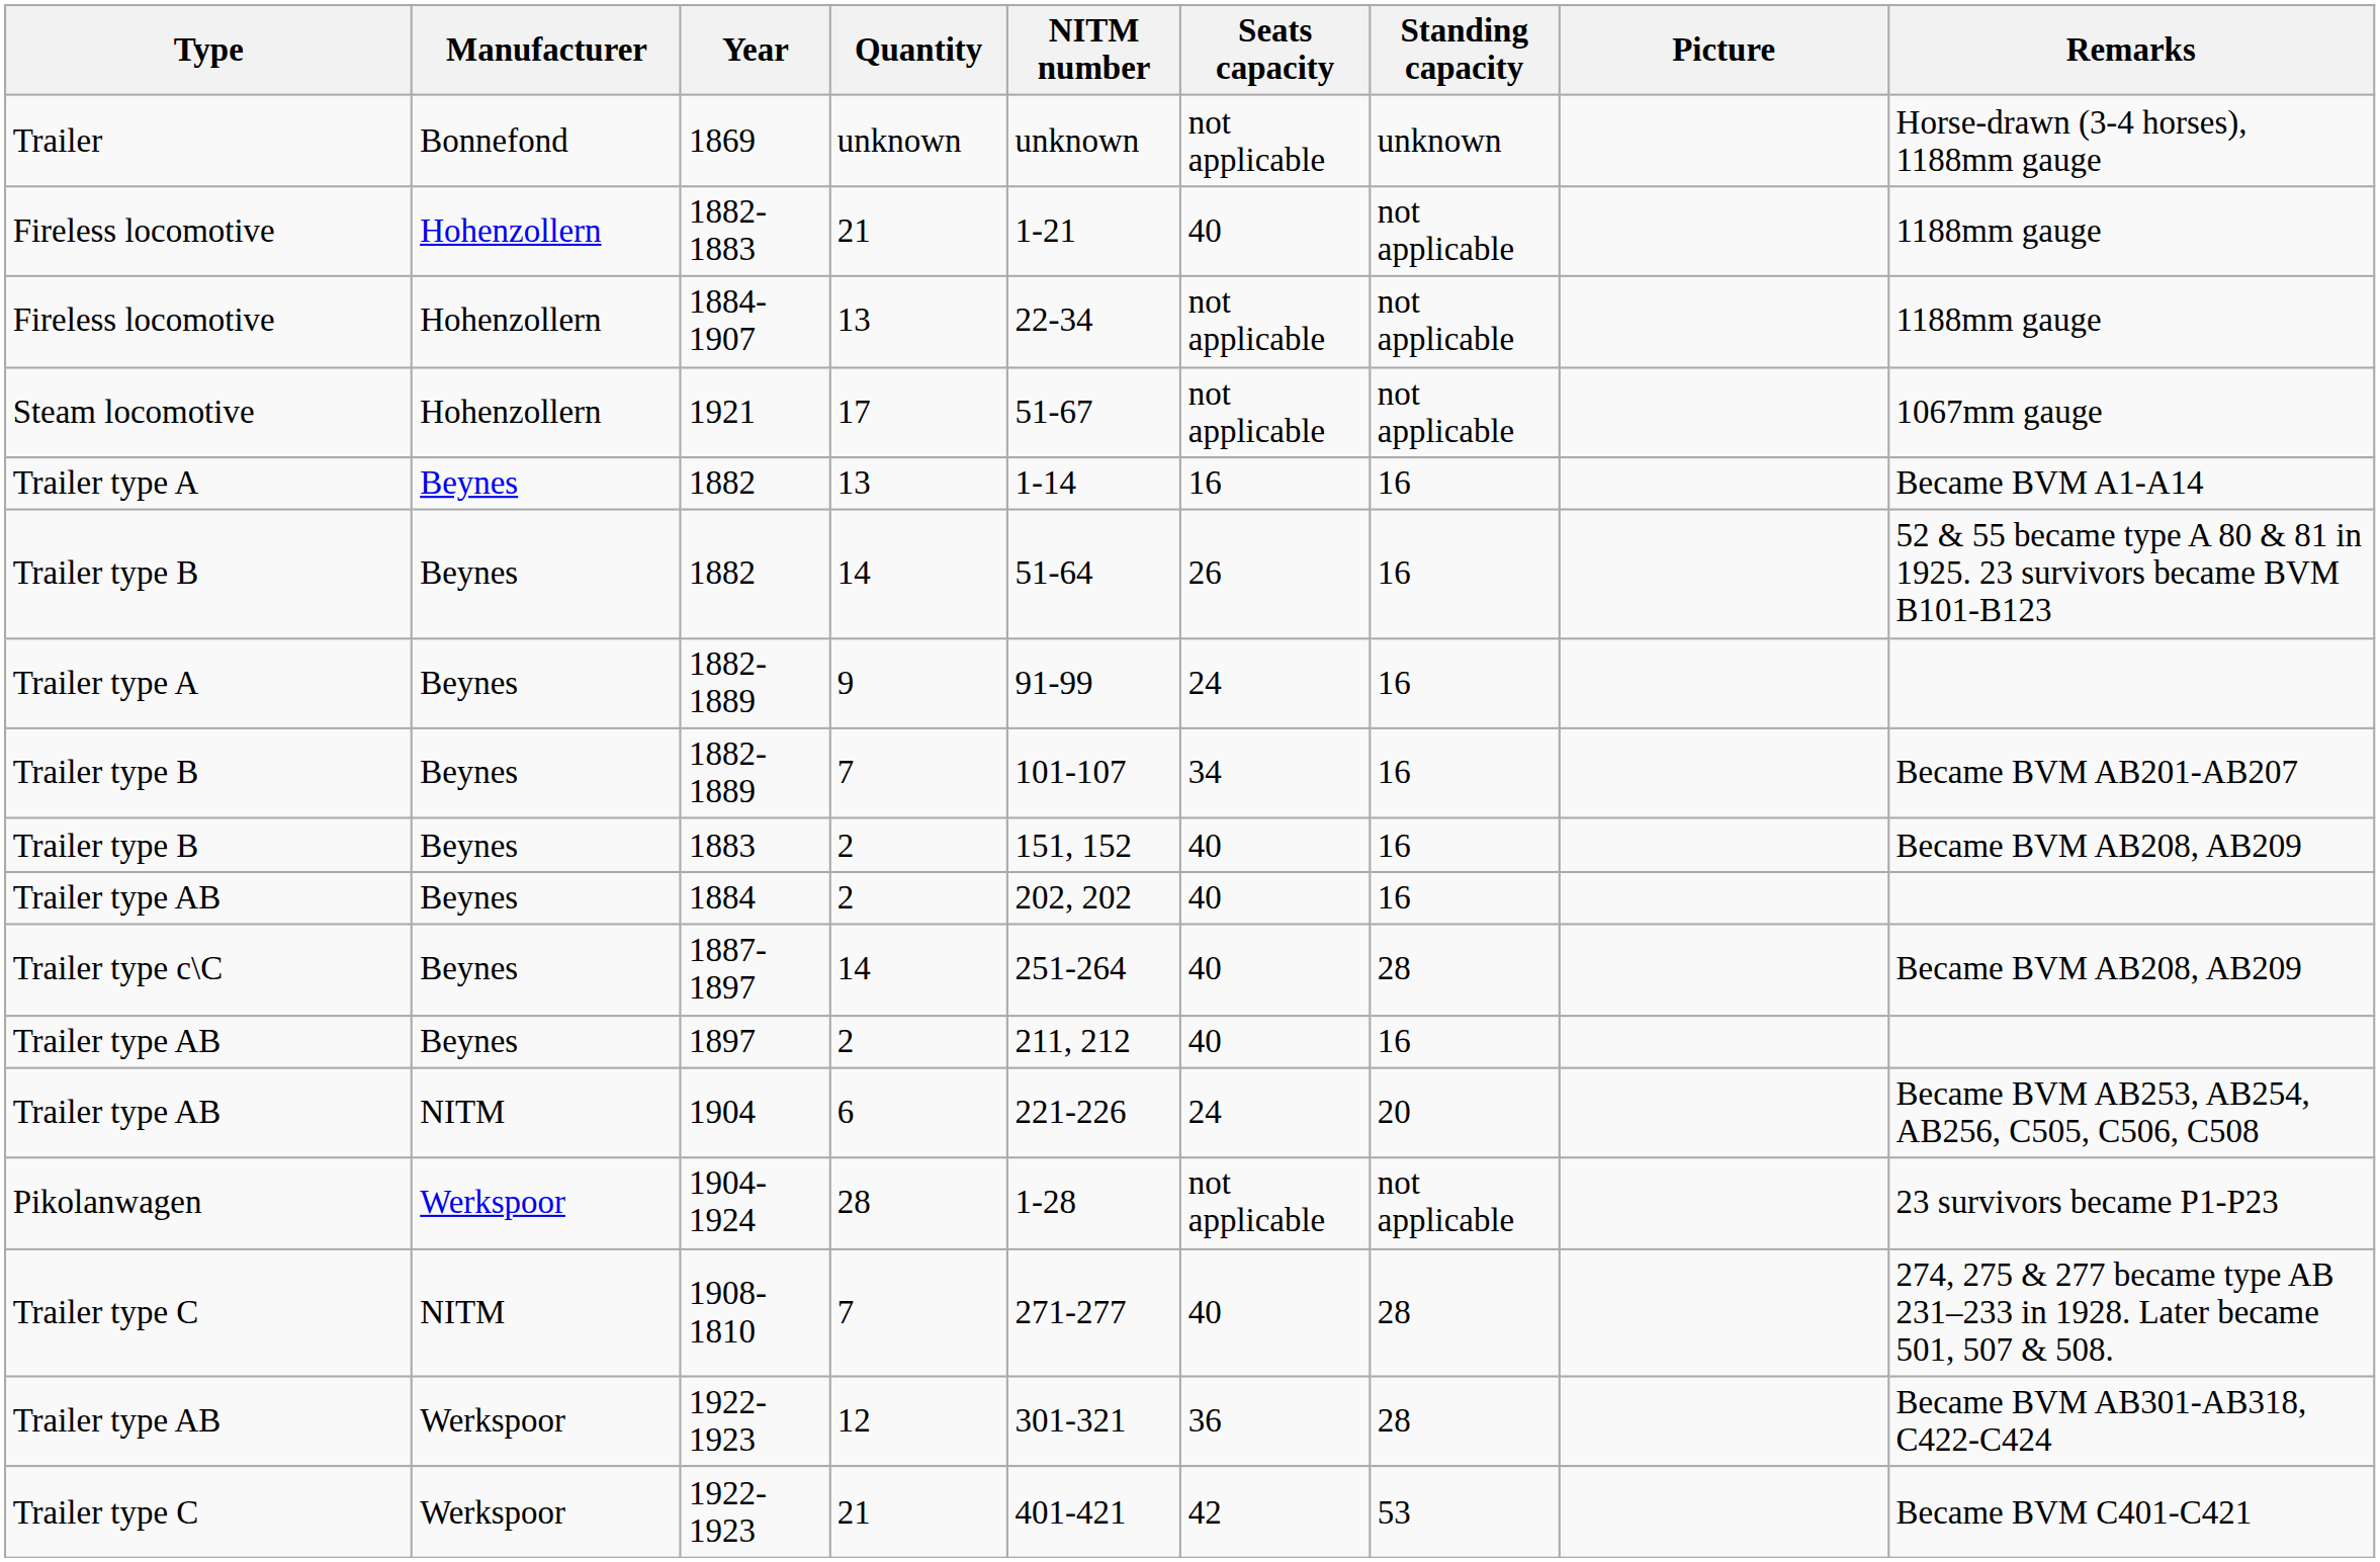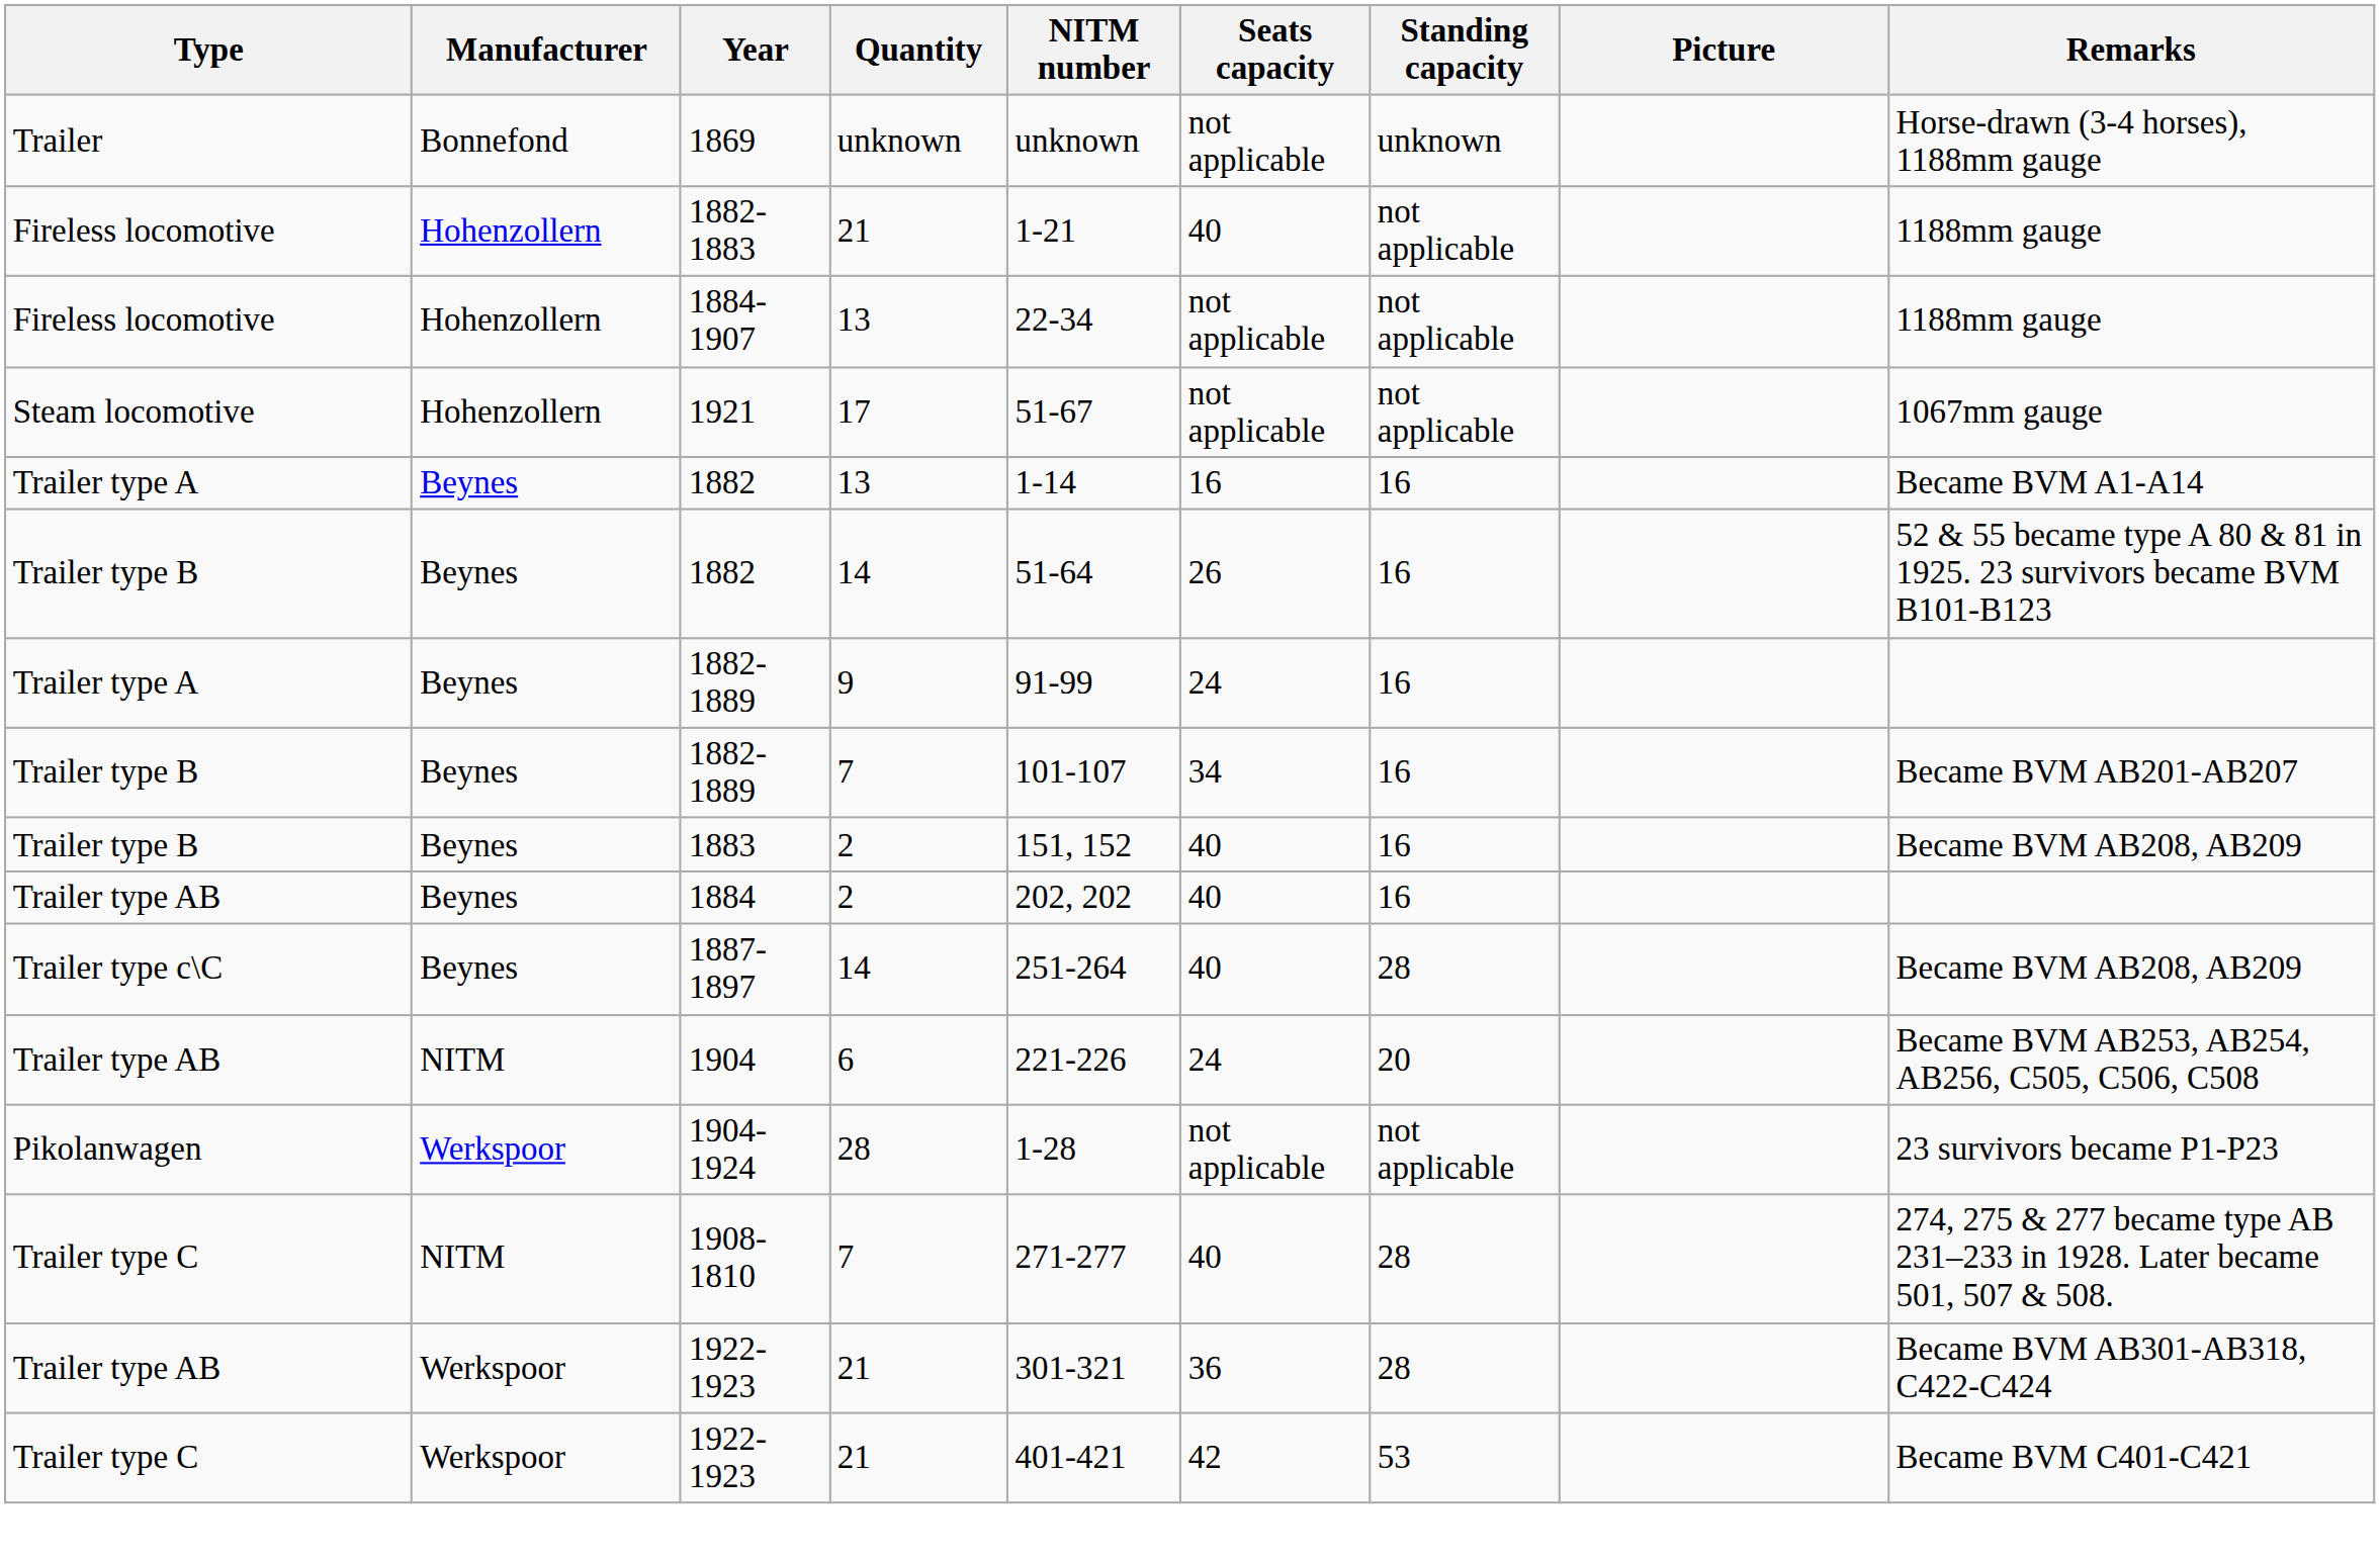- row: Trailer type AB | Beynes | 1897 | 2 | 211, 212 | 40 | 16
Trailer type AB / 1922-1923 | Quantity: 12 -> 21
